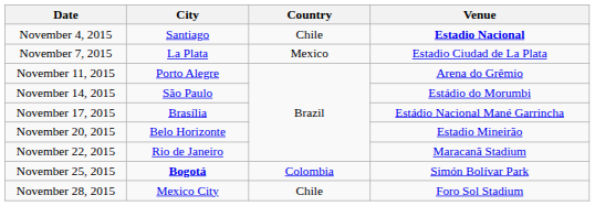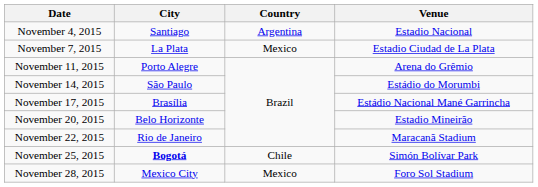November 4, 2015 | Country: Chile -> Argentina
November 4, 2015 | Venue: bold -> normal
November 25, 2015 | Country: Colombia -> Chile
November 28, 2015 | Country: Chile -> Mexico
